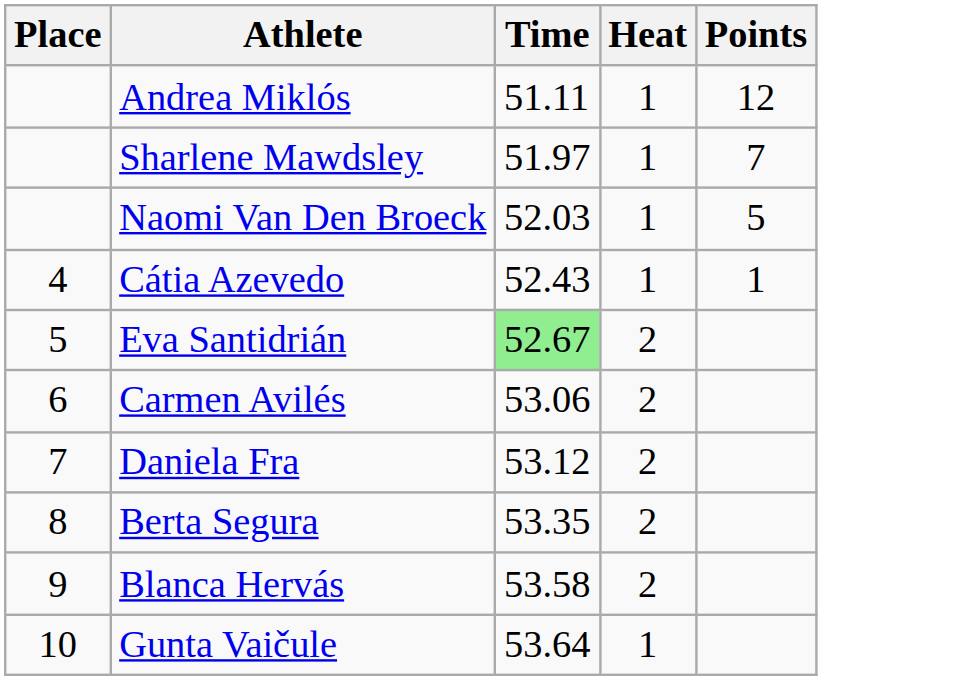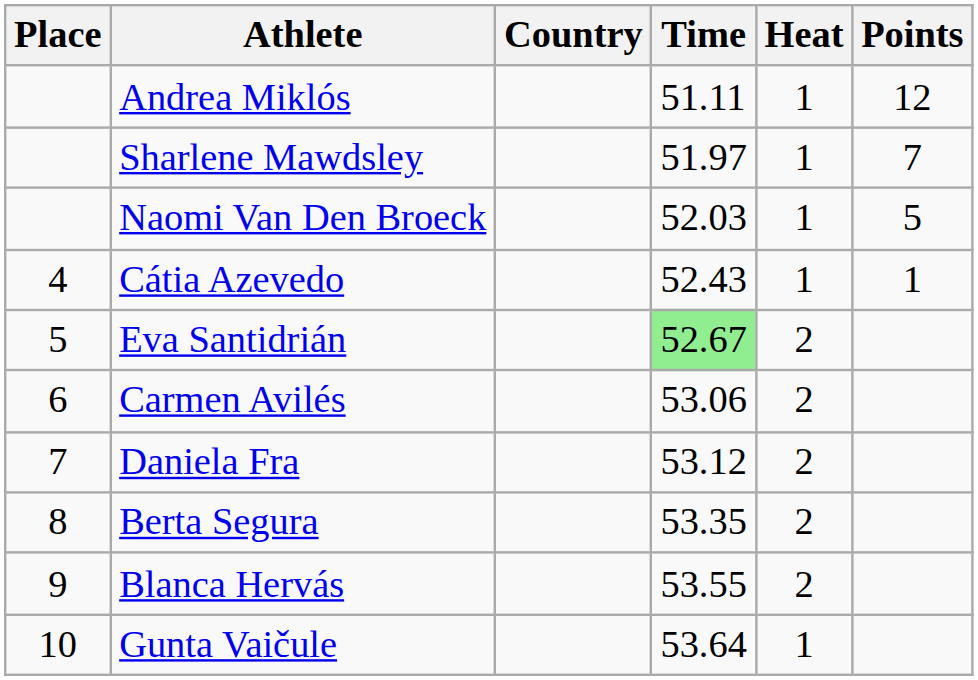+ column: Country
Blanca Hervás | Time: 53.58 -> 53.55
